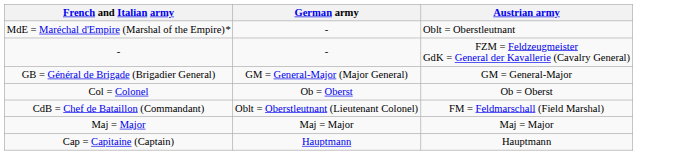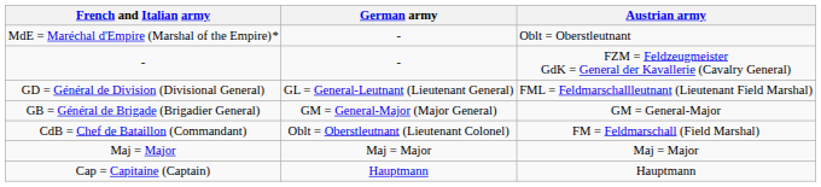+ row: GD = Général de Division (Divisional General) | GL = General-Leutnant (Lieutenant General) | FML = Feldmarschallleutnant (Lieutenant Field Marshal)
- row: Col = Colonel | Ob = Oberst | Ob = Oberst
